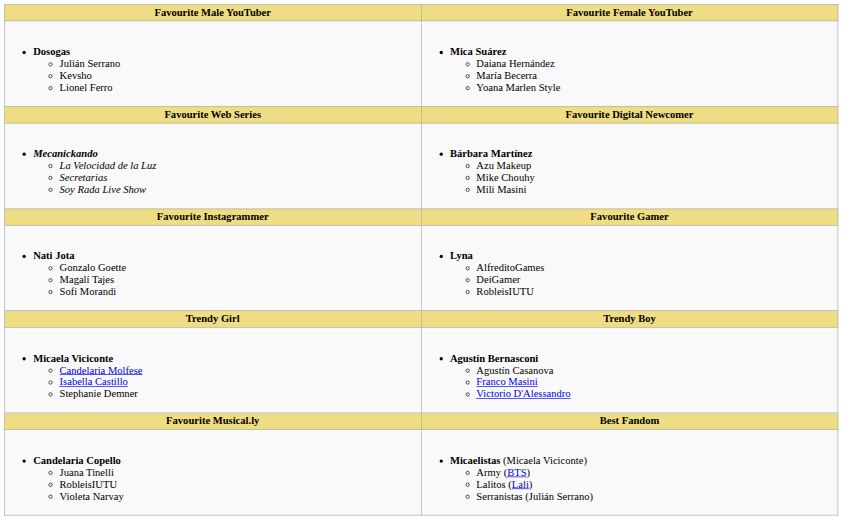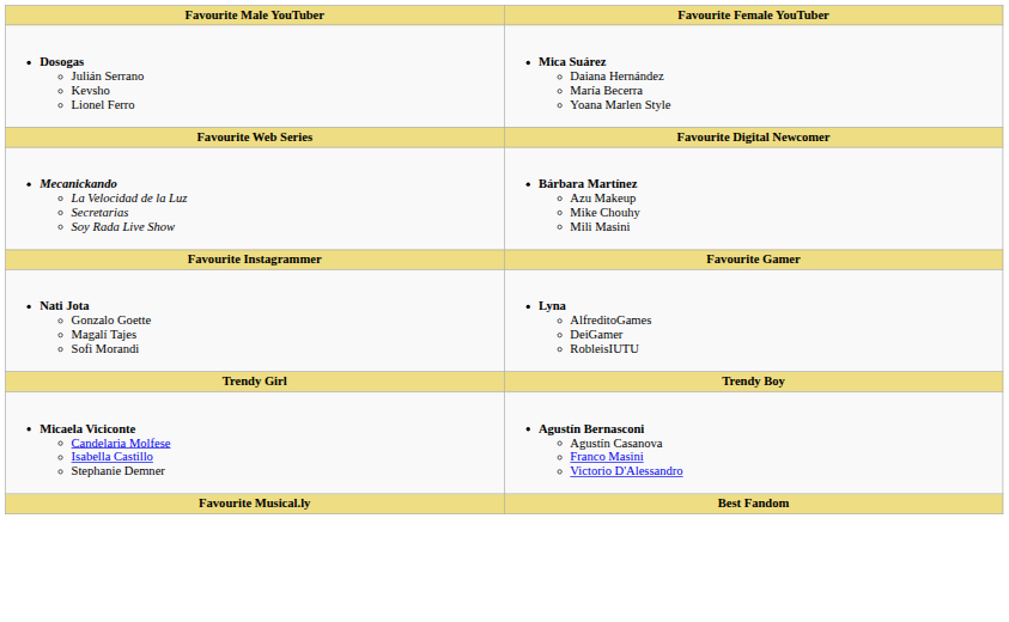- row: Candelaria Copello Juana Tinelli RobleisIUTU Violeta Narvay | Micaelistas (Micaela Viciconte) Army (BTS) Lalitos (Lali) Serranistas (Julián Serrano)
